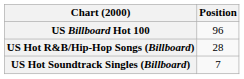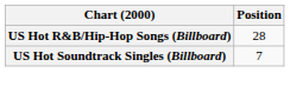- row: US Billboard Hot 100 | 96
